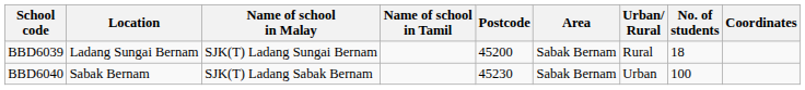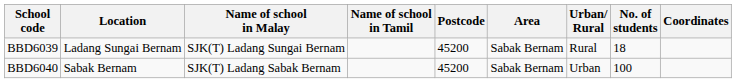BBD6040 | Postcode: 45230 -> 45200
